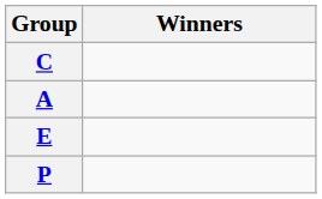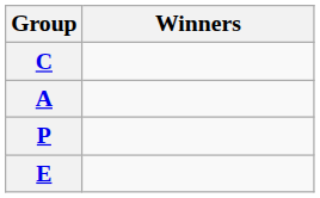rows swapped: P <-> E
